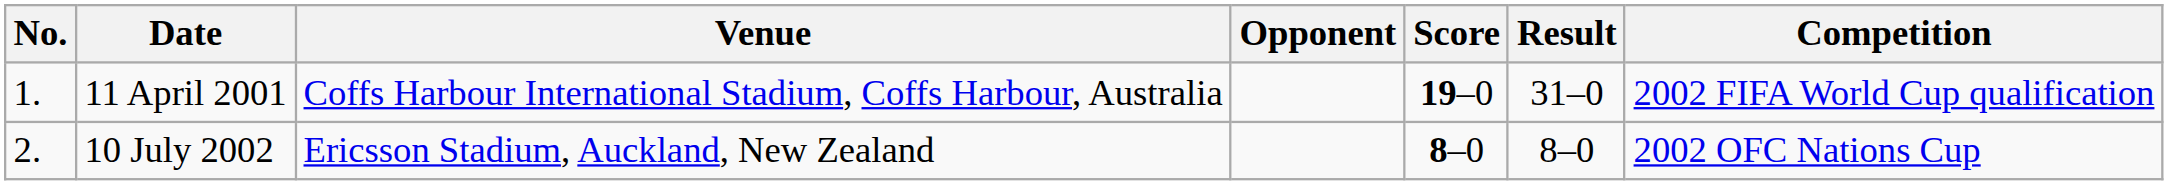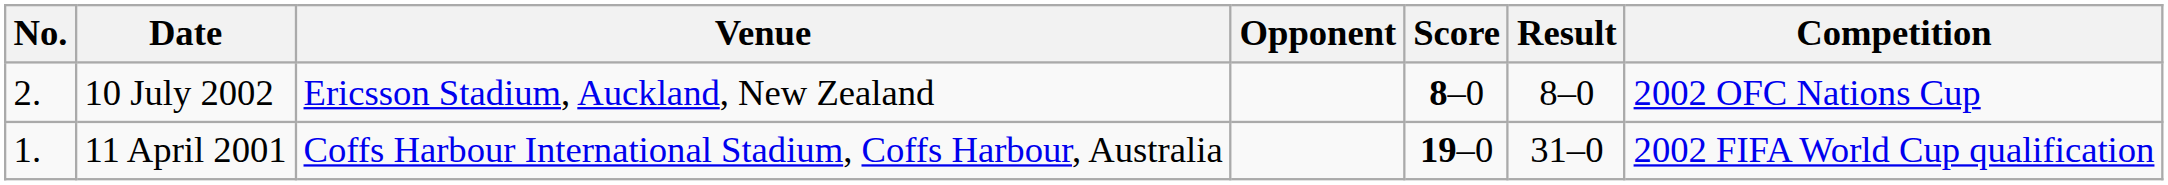rows swapped: 11 April 2001 <-> 10 July 2002
